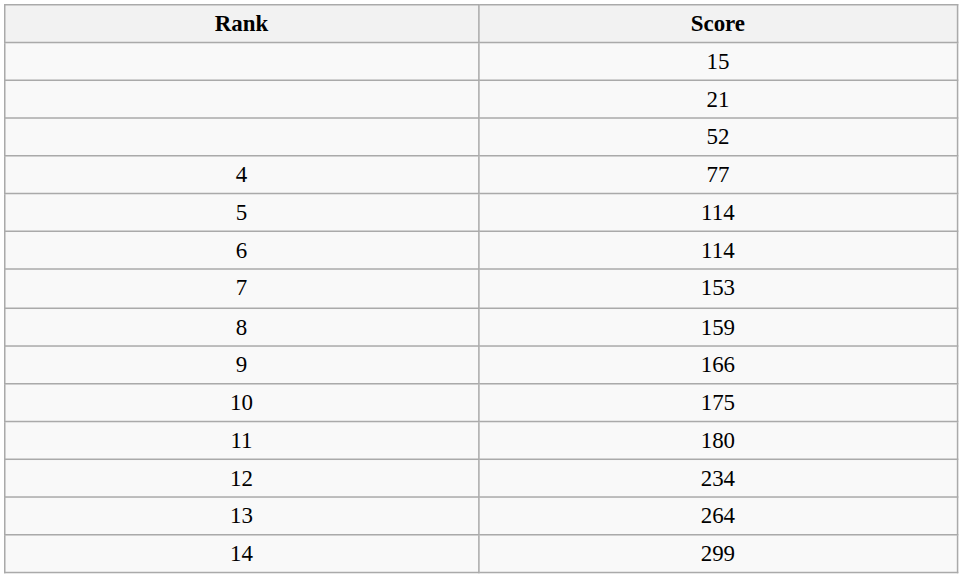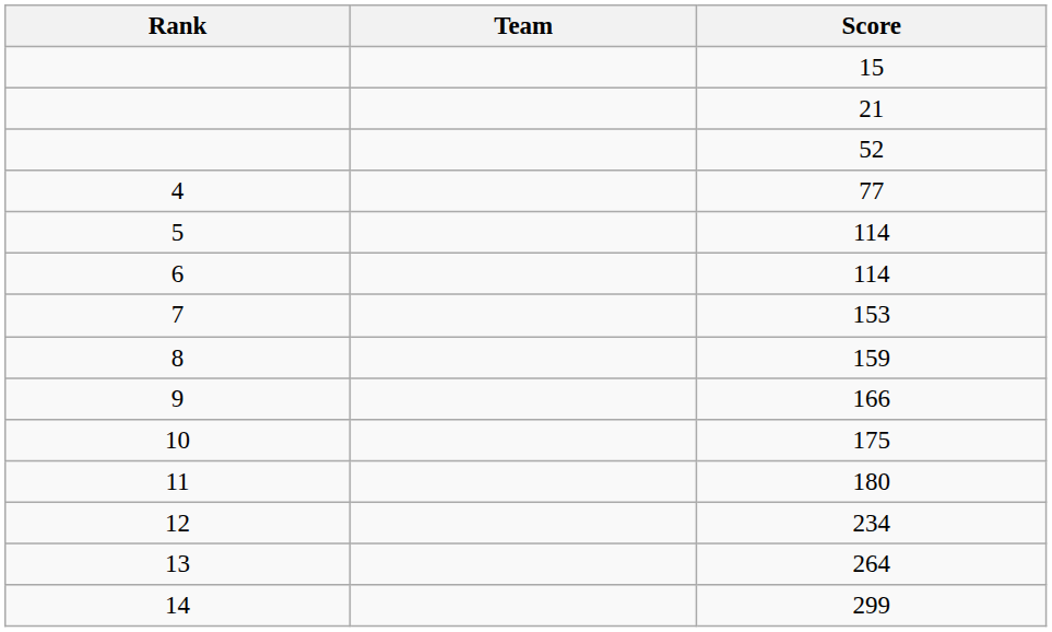+ column: Team
